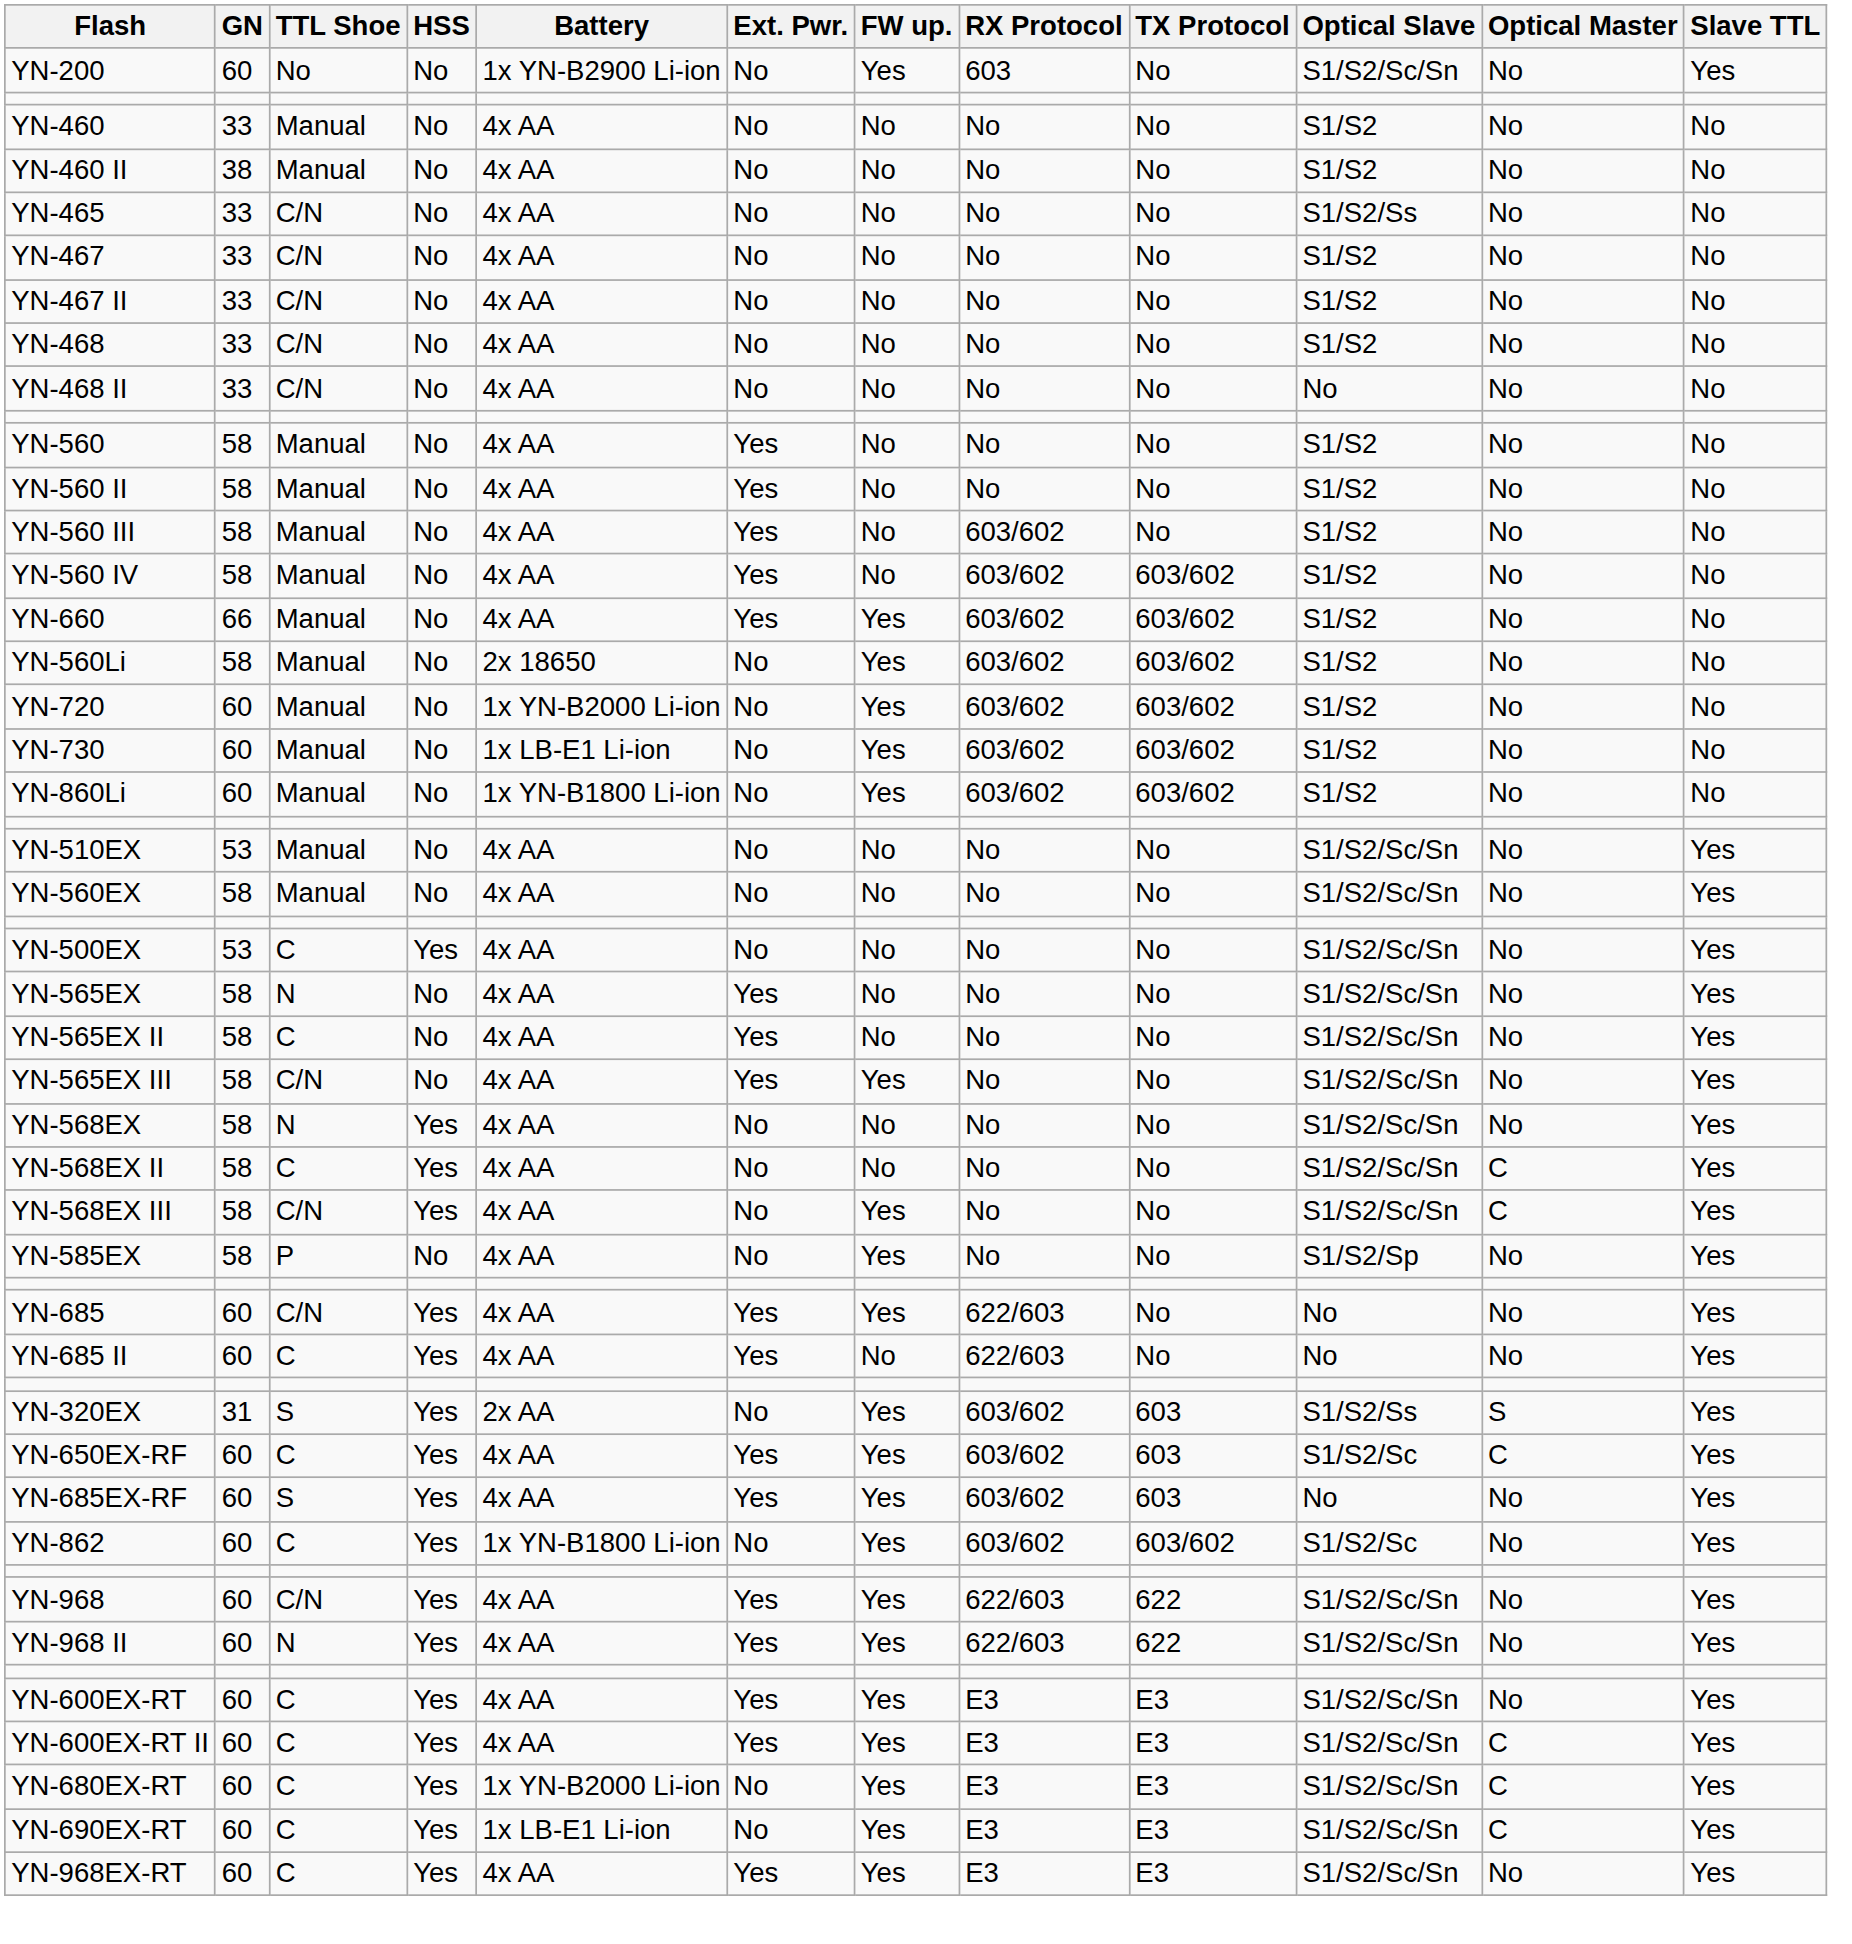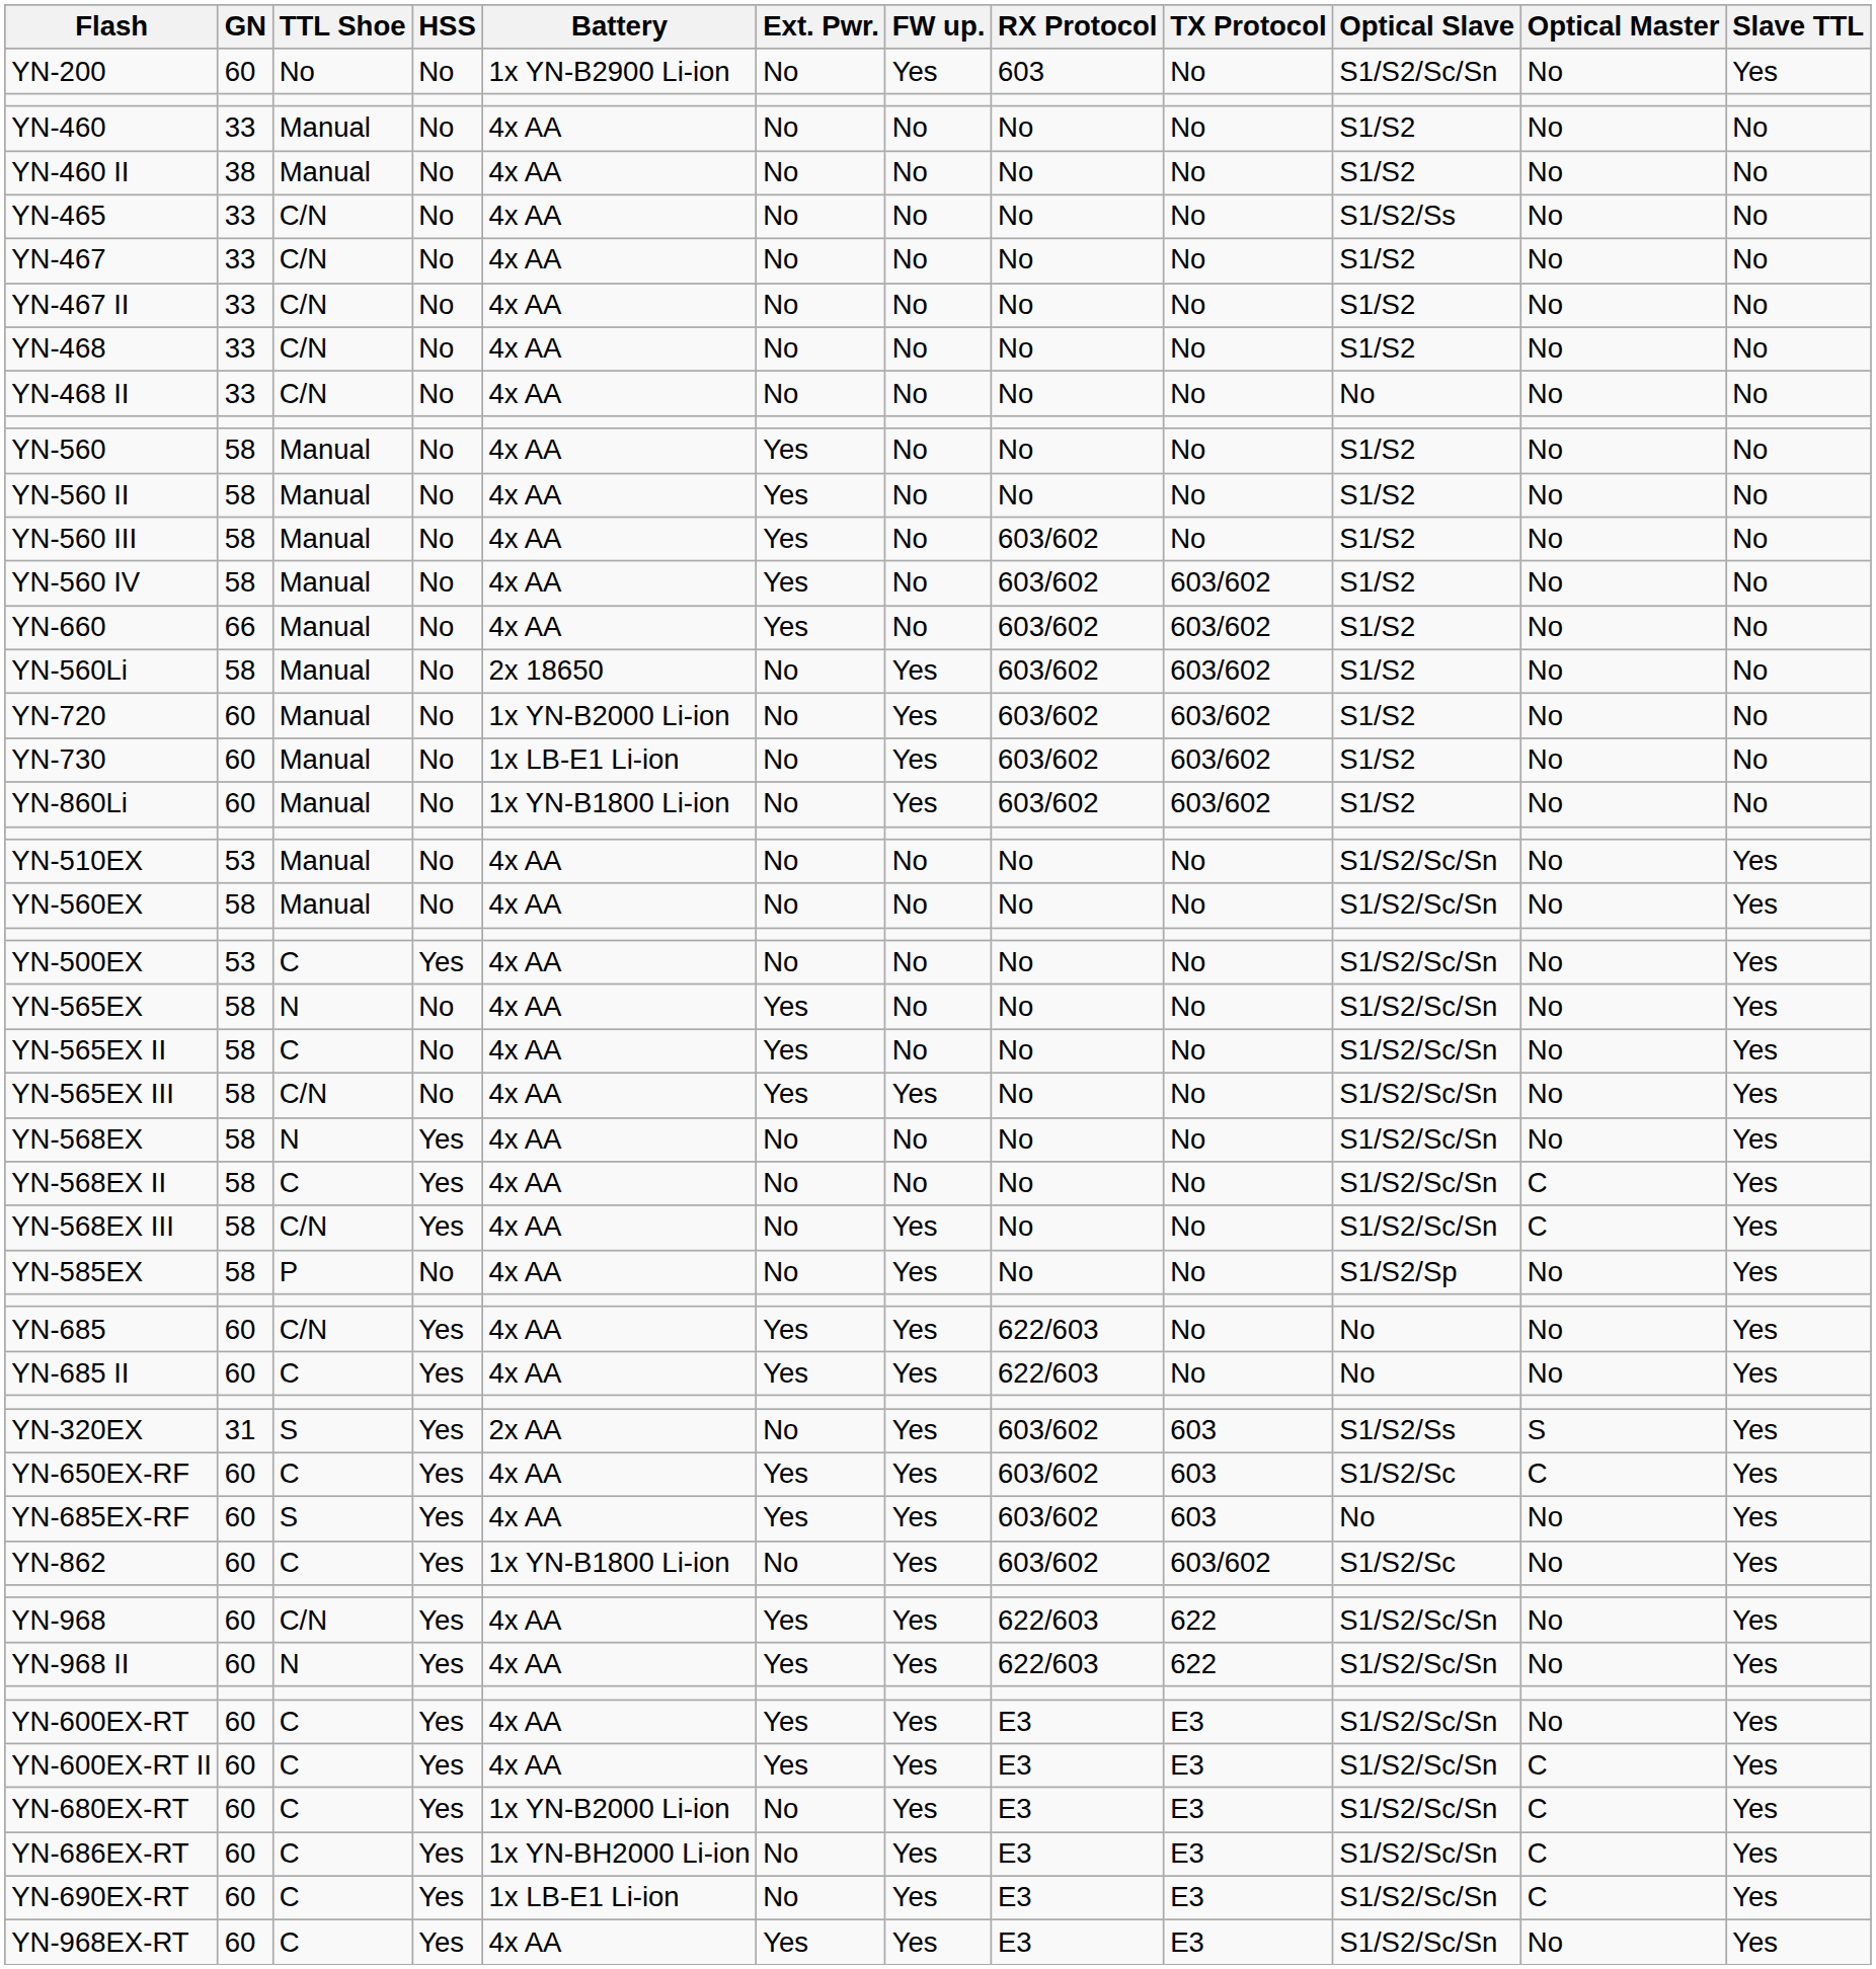YN-660 | FW up.: Yes -> No
YN-685 II | FW up.: No -> Yes
+ row: YN-686EX-RT | 60 | C | Yes | 1x YN-BH2000 Li-ion | No | Yes | E3 | E3 | S1/S2/Sc/Sn | C | Yes
